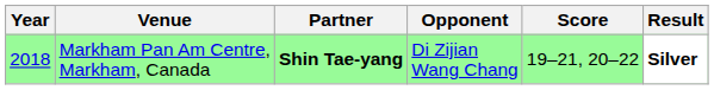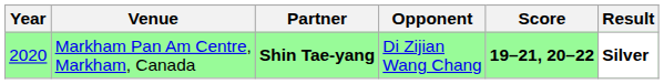Markham Pan Am Centre, Markham, Canada | Year: 2018 -> 2020
Markham Pan Am Centre, Markham, Canada | Score: normal -> bold
